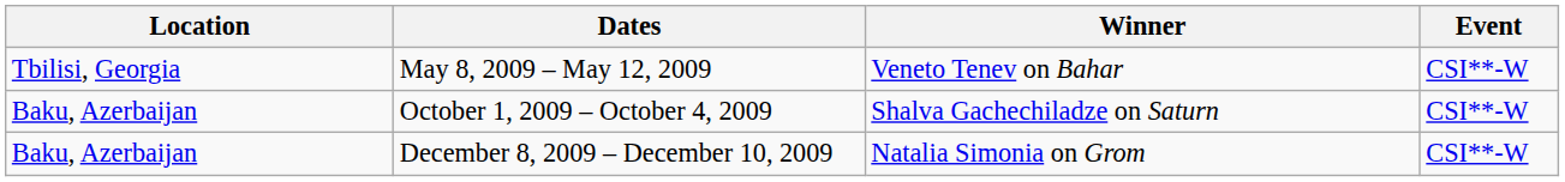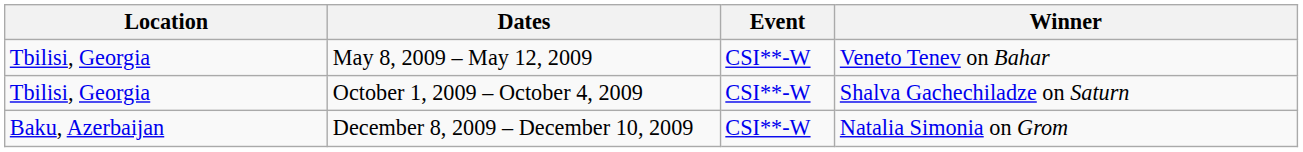columns swapped: Event <-> Winner
October 1, 2009 – October 4, 2009 | Location: Baku, Azerbaijan -> Tbilisi, Georgia
